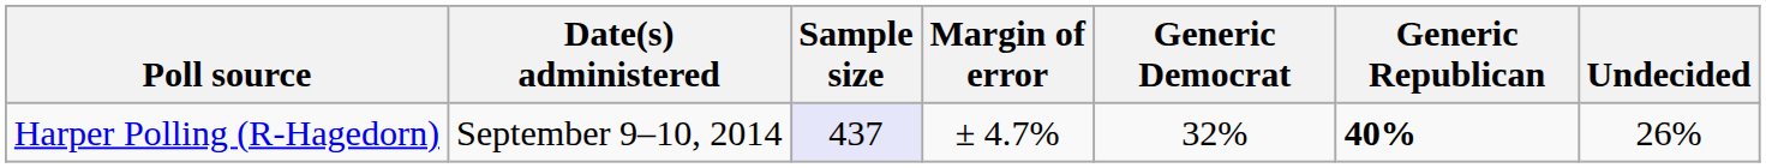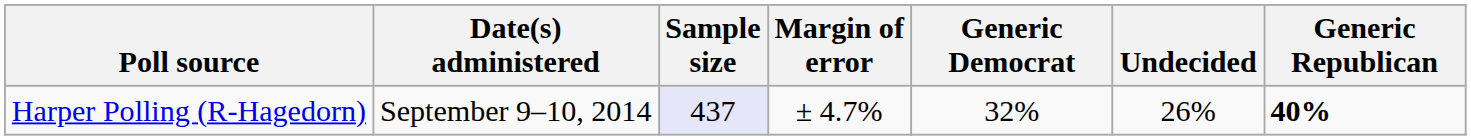columns swapped: Generic Republican <-> Undecided
